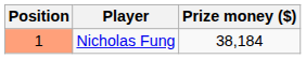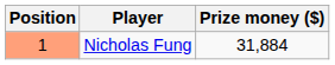Nicholas Fung | Prize money ($): 38,184 -> 31,884
